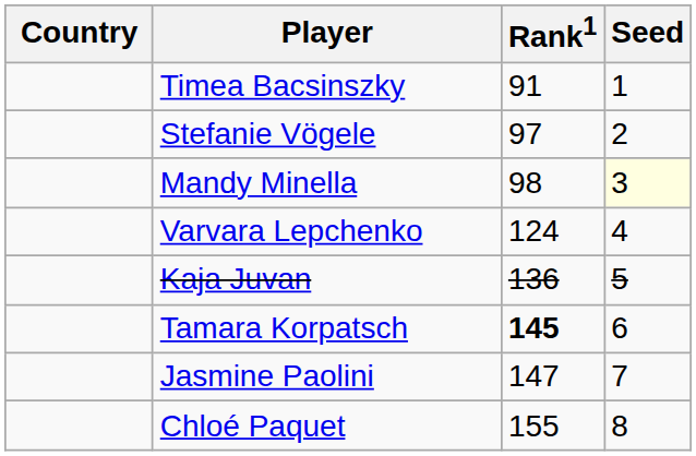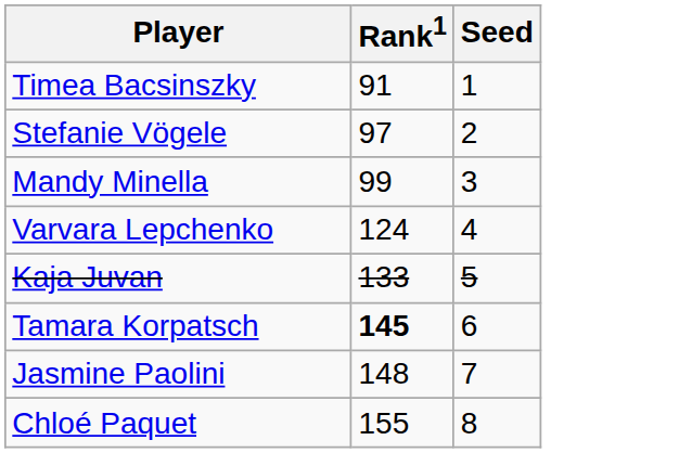- column: Country
Mandy Minella | Rank1: 98 -> 99
Mandy Minella | Seed: lightyellow background -> no background
Kaja Juvan | Rank1: 136 -> 133
Jasmine Paolini | Rank1: 147 -> 148
